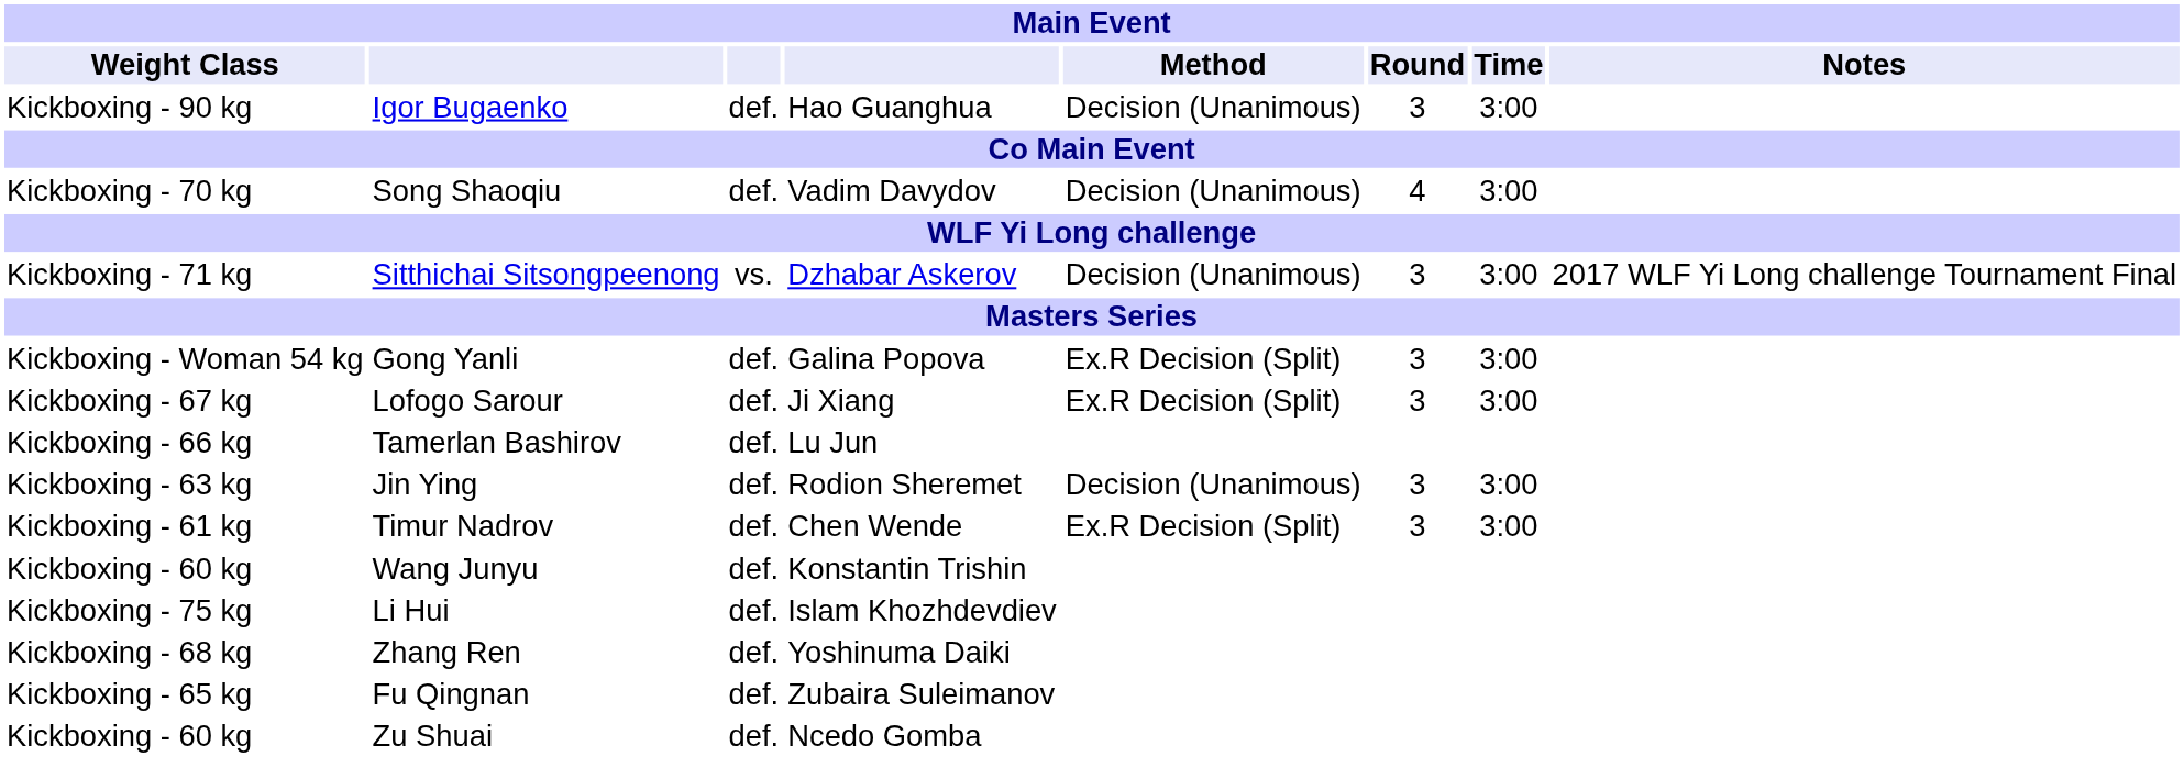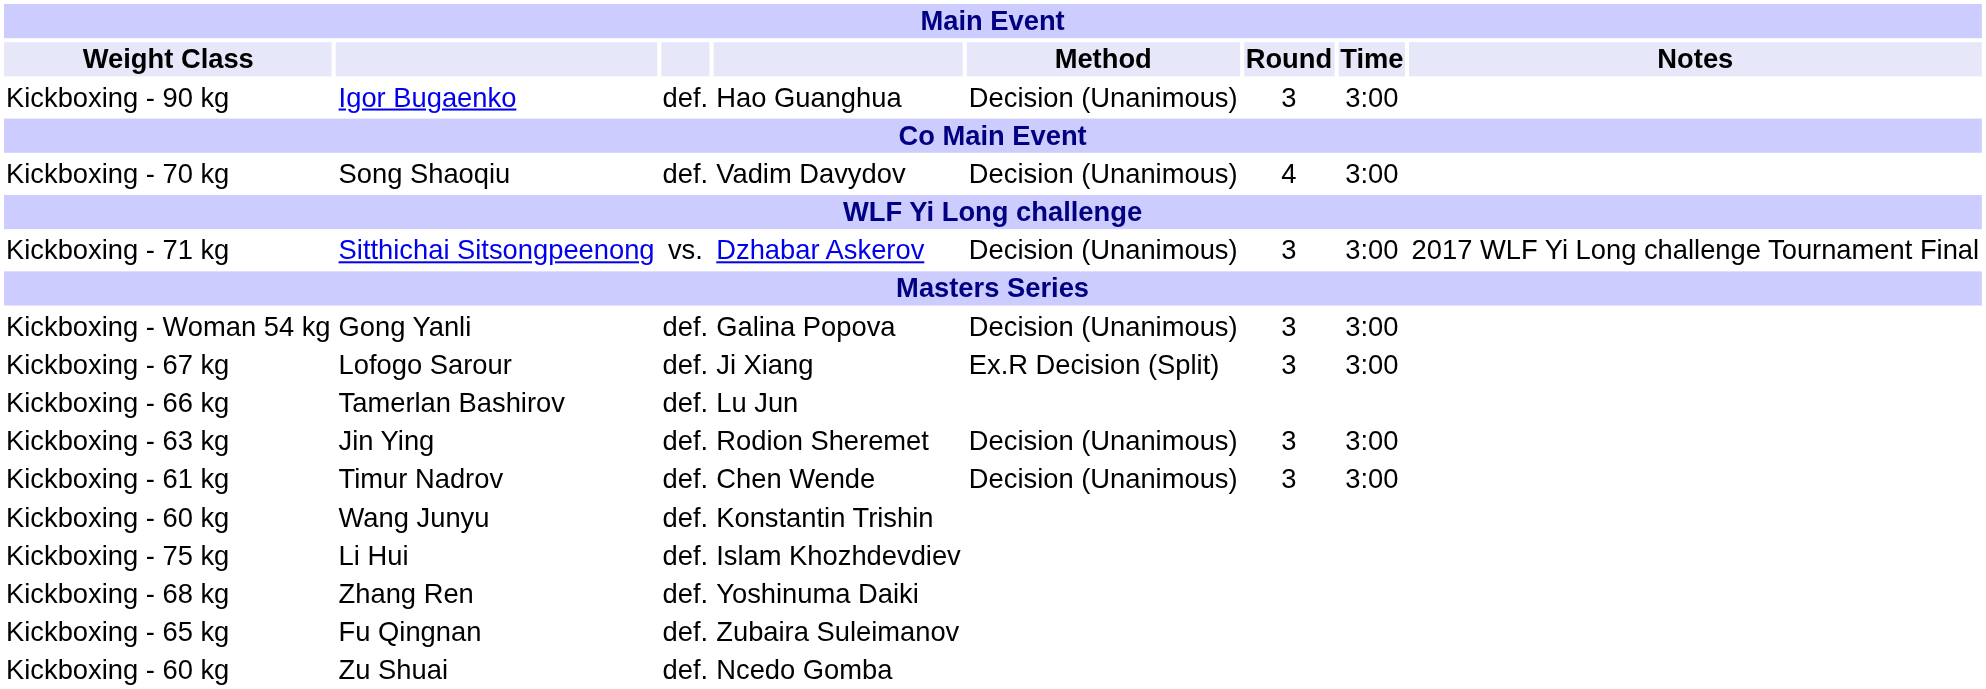Gong Yanli | Method: Ex.R Decision (Split) -> Decision (Unanimous)
Timur Nadrov | Method: Ex.R Decision (Split) -> Decision (Unanimous)
